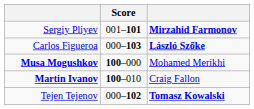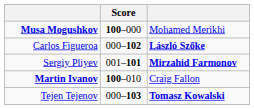rows swapped: Musa Mogushkov <-> Sergiy Pliyev
Carlos Figueroa | Score: 000–103 -> 000–102
Tejen Tejenov | Score: 000–102 -> 000–103
